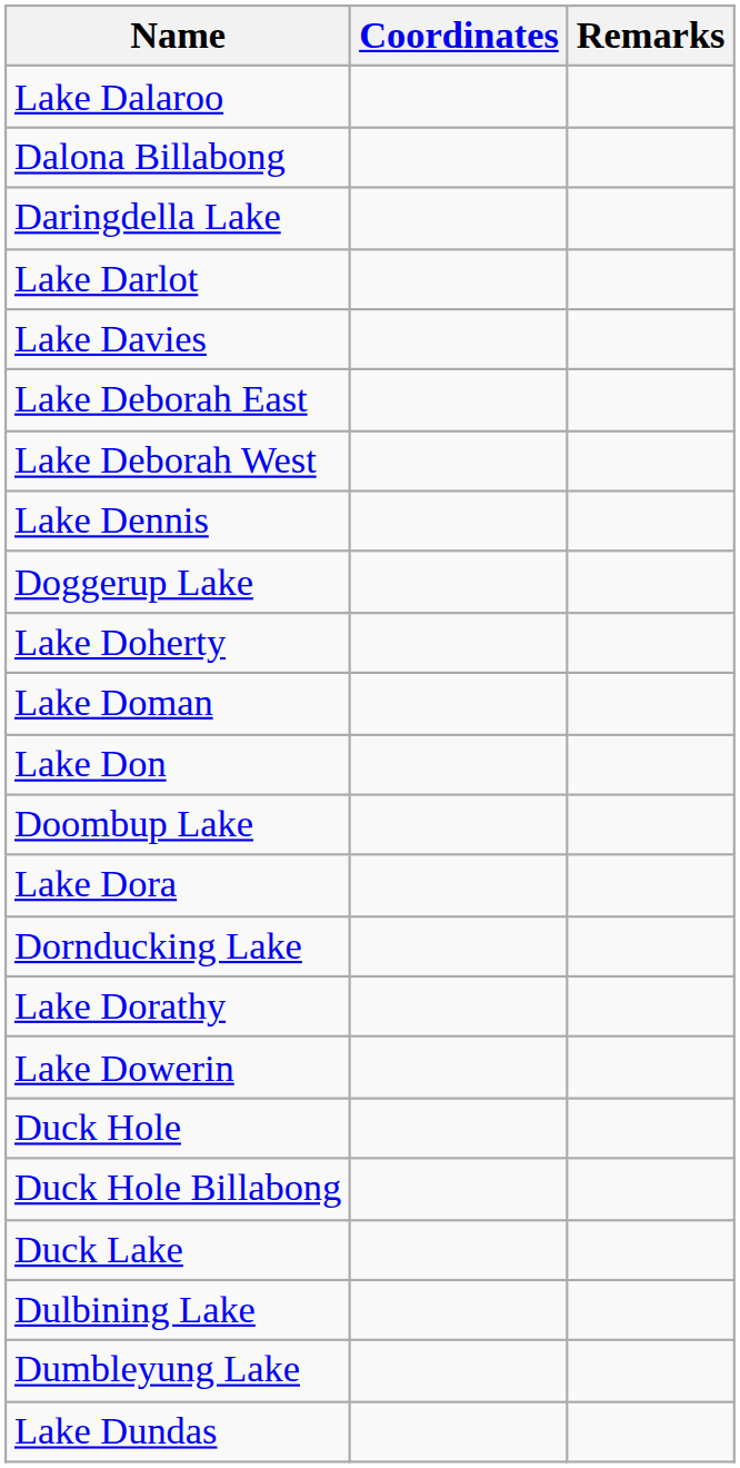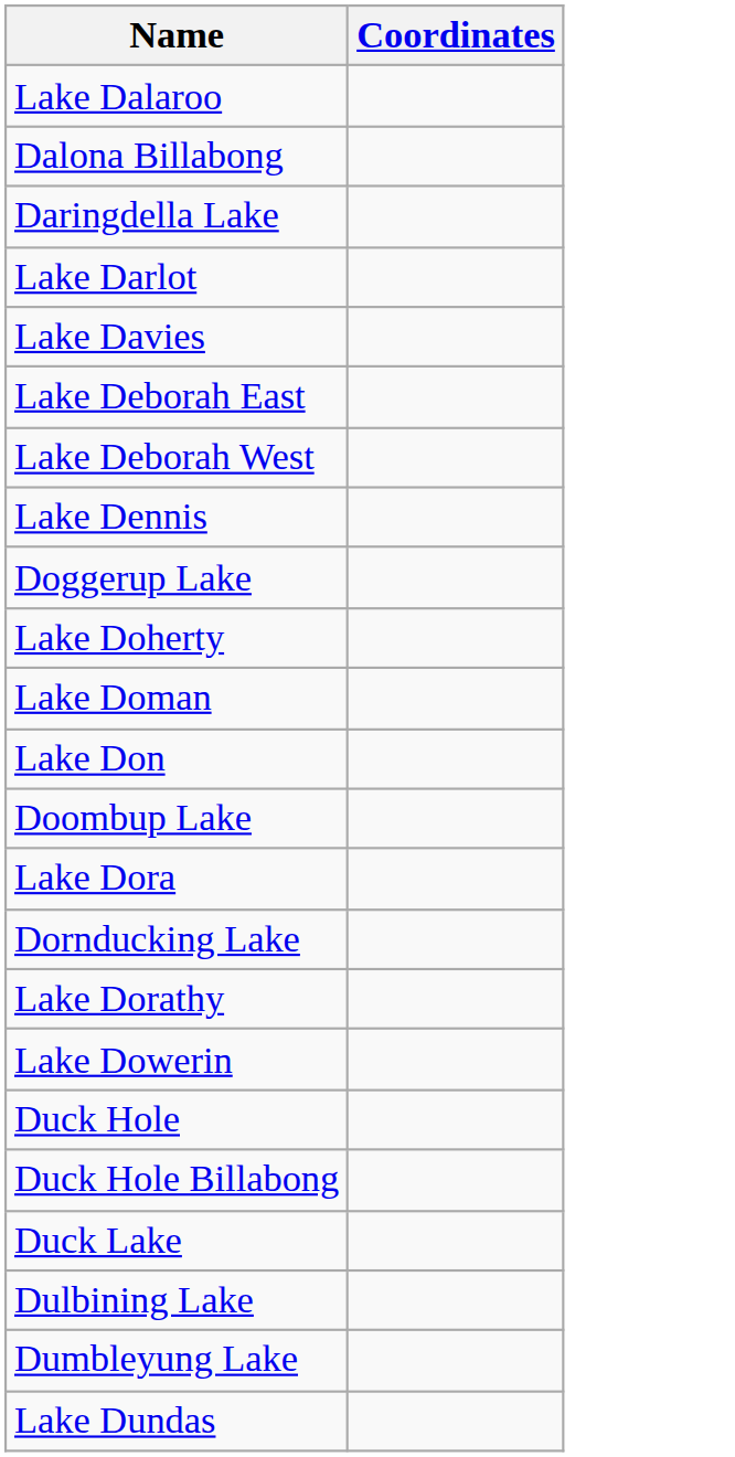- column: Remarks
